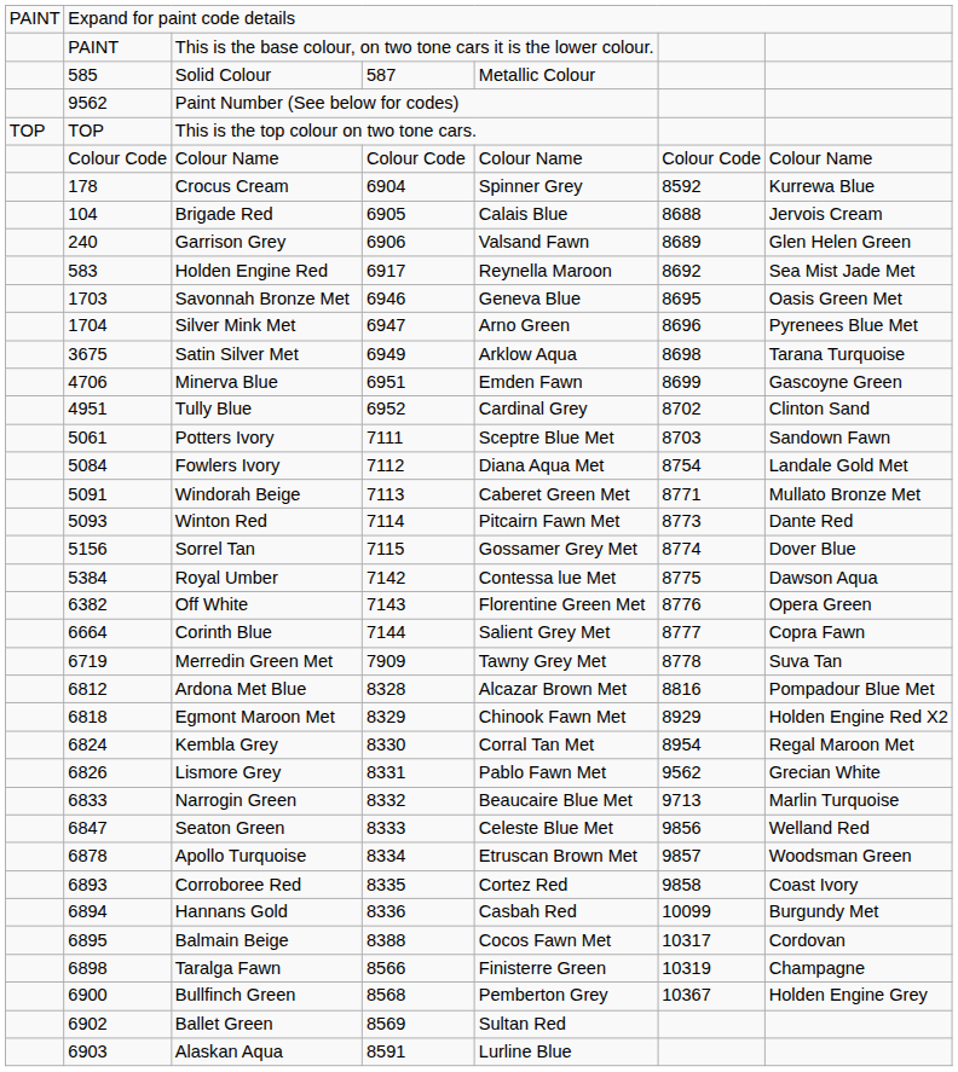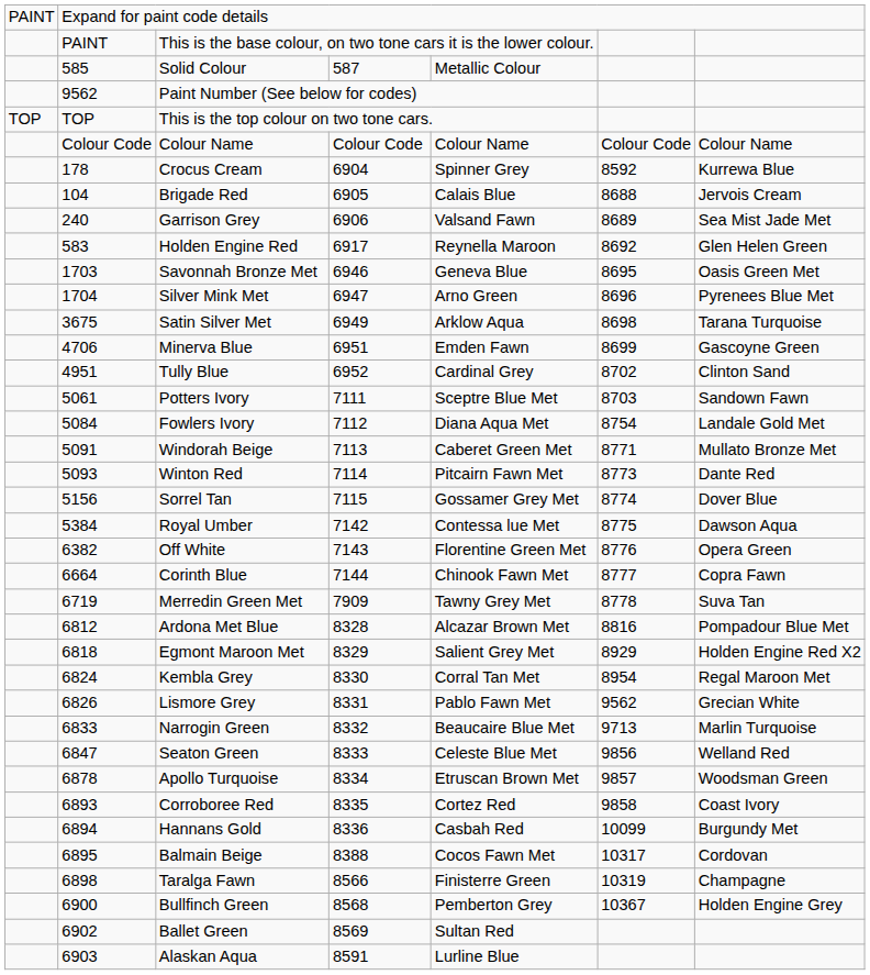Garrison Grey | column 7: Glen Helen Green -> Sea Mist Jade Met
Holden Engine Red | column 7: Sea Mist Jade Met -> Glen Helen Green
Corinth Blue | column 5: Salient Grey Met -> Chinook Fawn Met
Egmont Maroon Met | column 5: Chinook Fawn Met -> Salient Grey Met
